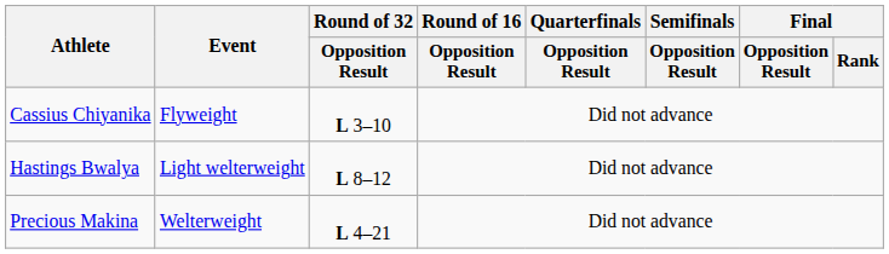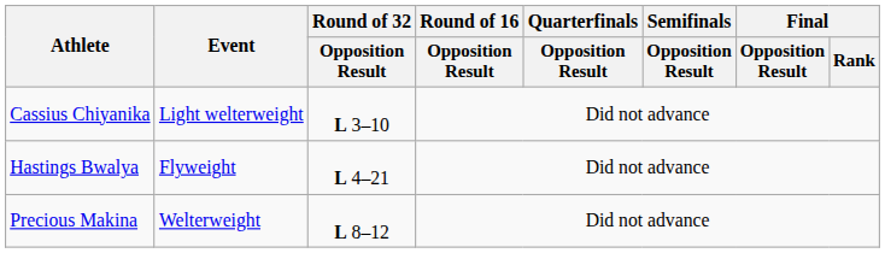Cassius Chiyanika | Event: Flyweight -> Light welterweight
Hastings Bwalya | Event: Light welterweight -> Flyweight
Hastings Bwalya | Round of 32 / Opposition Result: L 8–12 -> L 4–21
Precious Makina | Round of 32 / Opposition Result: L 4–21 -> L 8–12
